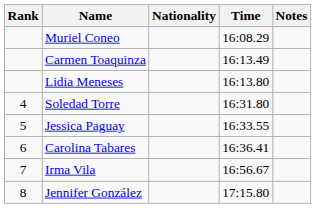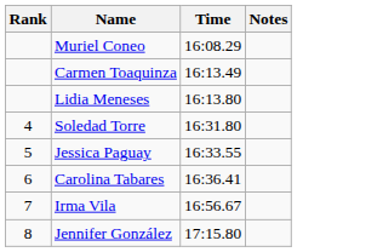- column: Nationality
